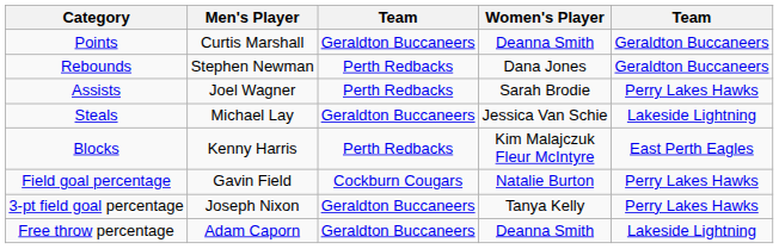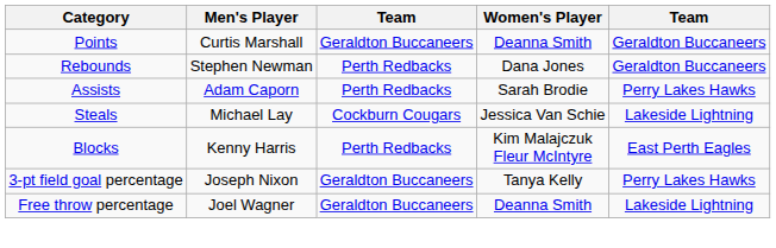Assists | Men's Player: Joel Wagner -> Adam Caporn
Steals | column 3: Geraldton Buccaneers -> Cockburn Cougars
- row: Field goal percentage | Gavin Field | Cockburn Cougars | Natalie Burton | Perry Lakes Hawks
Free throw percentage | Men's Player: Adam Caporn -> Joel Wagner
